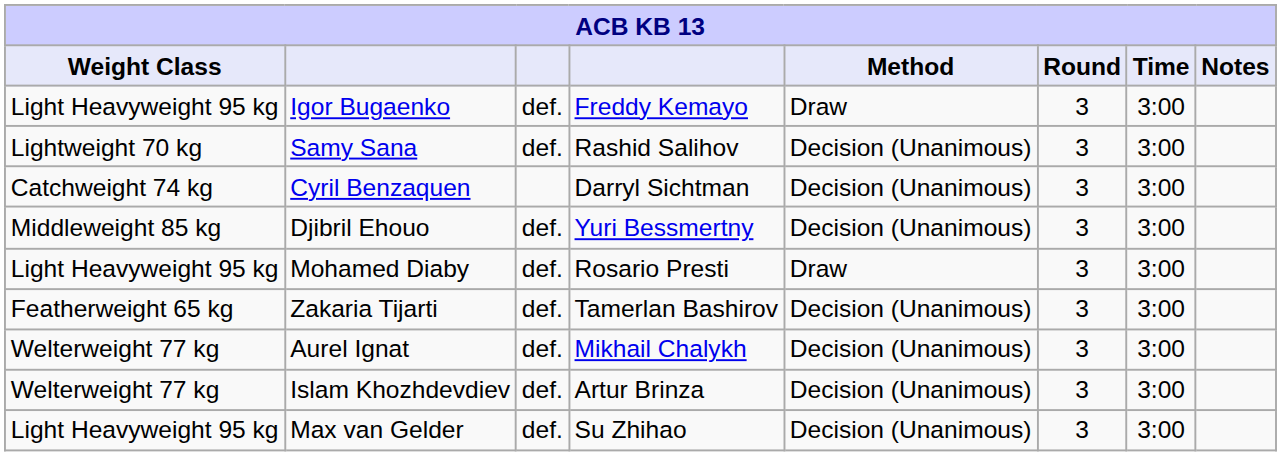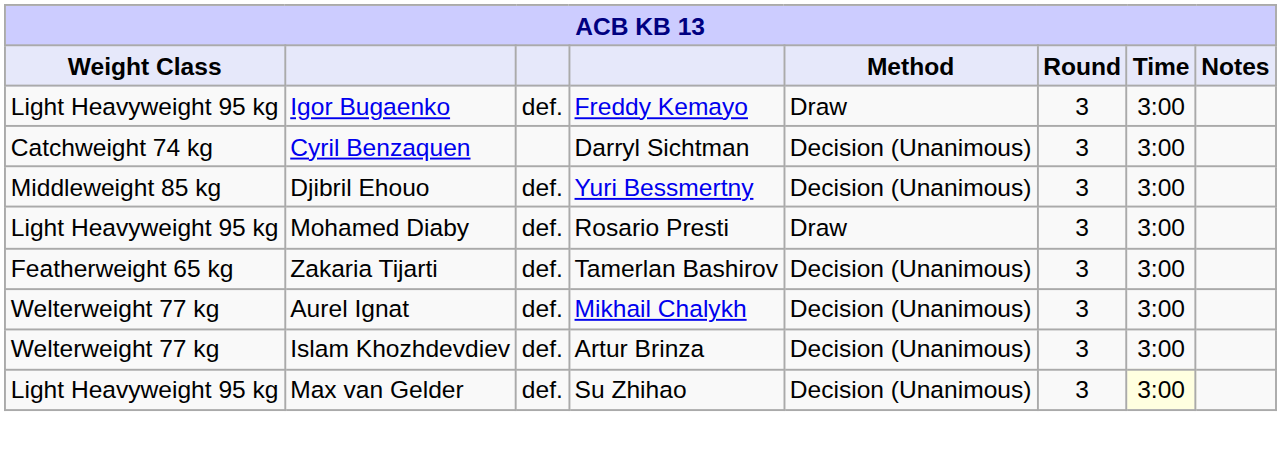- row: Lightweight 70 kg | Samy Sana | def. | Rashid Salihov | Decision (Unanimous) | 3 | 3:00
Max van Gelder | Time: no background -> lightyellow background
